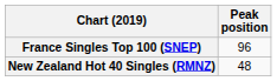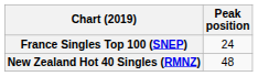France Singles Top 100 (SNEP) | Peak position: 96 -> 24
